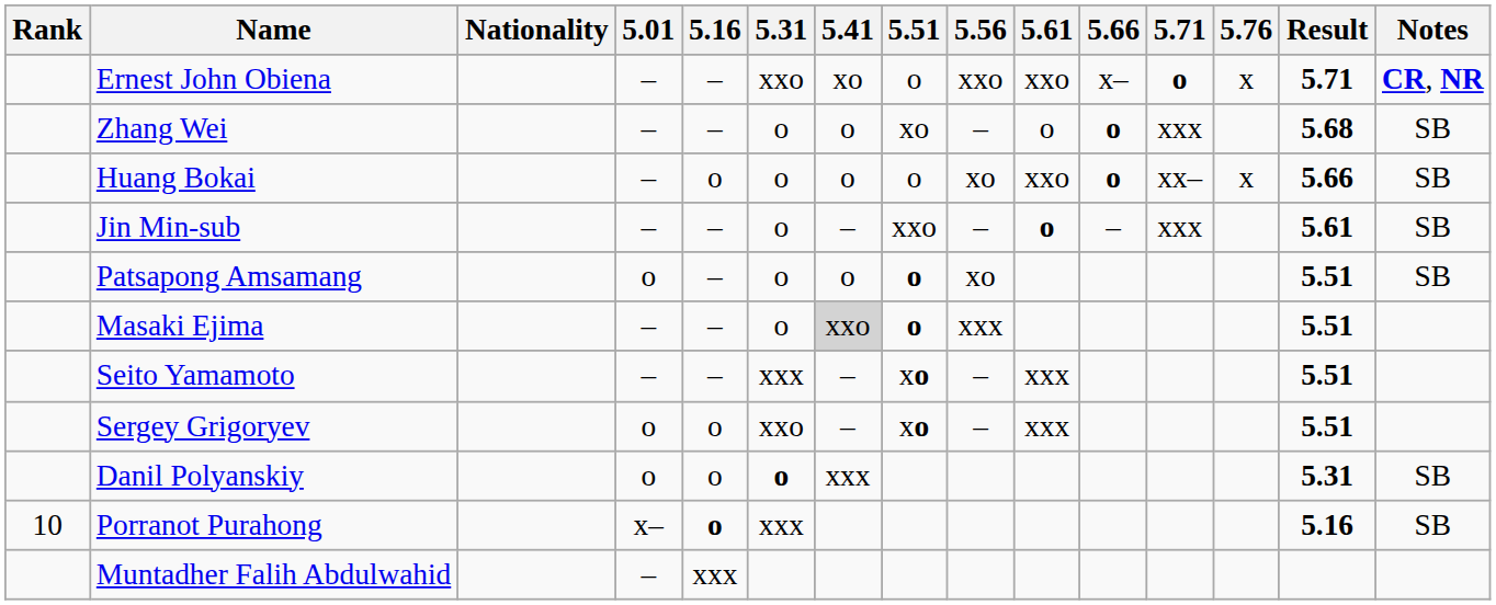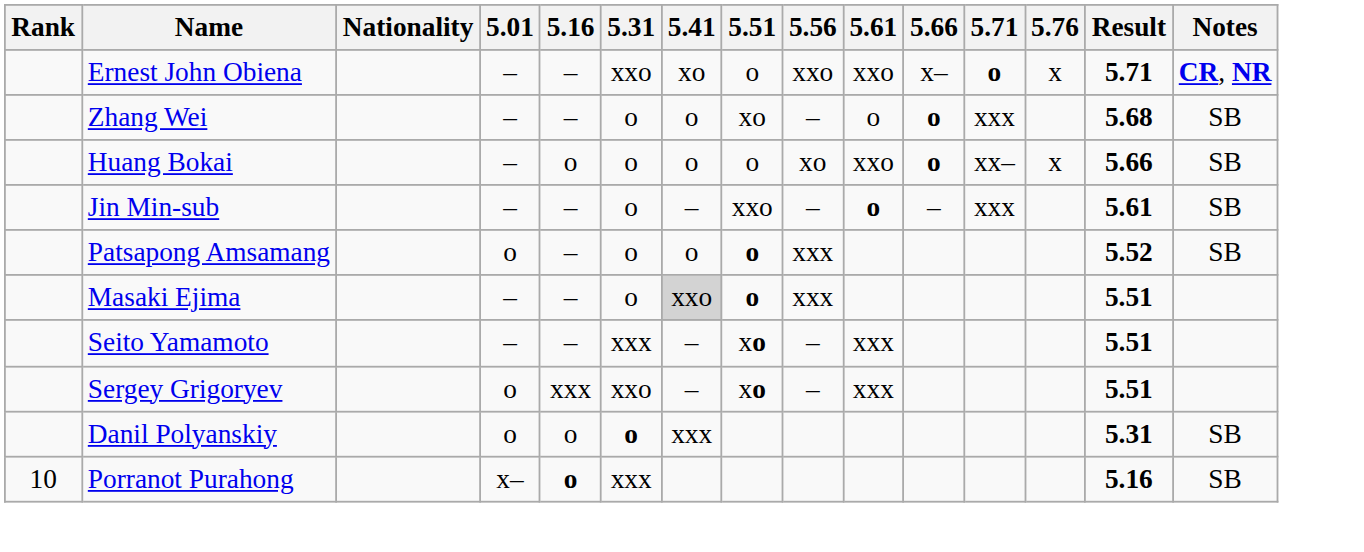Patsapong Amsamang | 5.56: xo -> xxx
Patsapong Amsamang | Result: 5.51 -> 5.52
Sergey Grigoryev | 5.16: o -> xxx
- row: Muntadher Falih Abdulwahid | – | xxx
